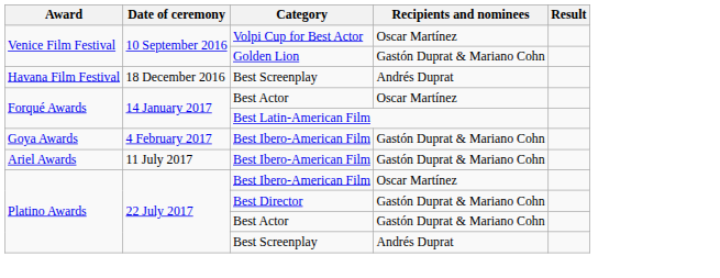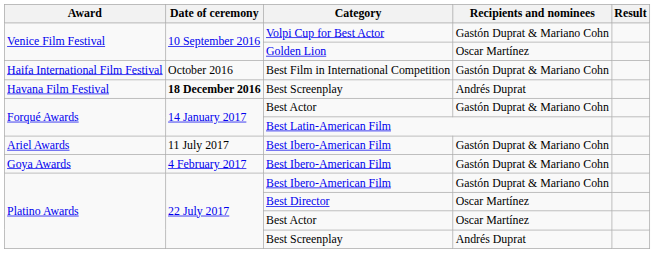Volpi Cup for Best Actor | Recipients and nominees: Oscar Martínez -> Gastón Duprat & Mariano Cohn
Golden Lion | Recipients and nominees: Gastón Duprat & Mariano Cohn -> Oscar Martínez
+ row: Haifa International Film Festival | October 2016 | Best Film in International Competition | Gastón Duprat & Mariano Cohn
Havana Film Festival / Best Screenplay | Date of ceremony: normal -> bold
Forqué Awards / Best Actor | Recipients and nominees: Oscar Martínez -> Gastón Duprat & Mariano Cohn
rows swapped: Goya Awards / Best Ibero-American Film <-> Ariel Awards / Best Ibero-American Film
Platino Awards / Best Ibero-American Film | Recipients and nominees: Oscar Martínez -> Gastón Duprat & Mariano Cohn
Best Director | Recipients and nominees: Gastón Duprat & Mariano Cohn -> Oscar Martínez
Platino Awards / Best Actor | Recipients and nominees: Gastón Duprat & Mariano Cohn -> Oscar Martínez
